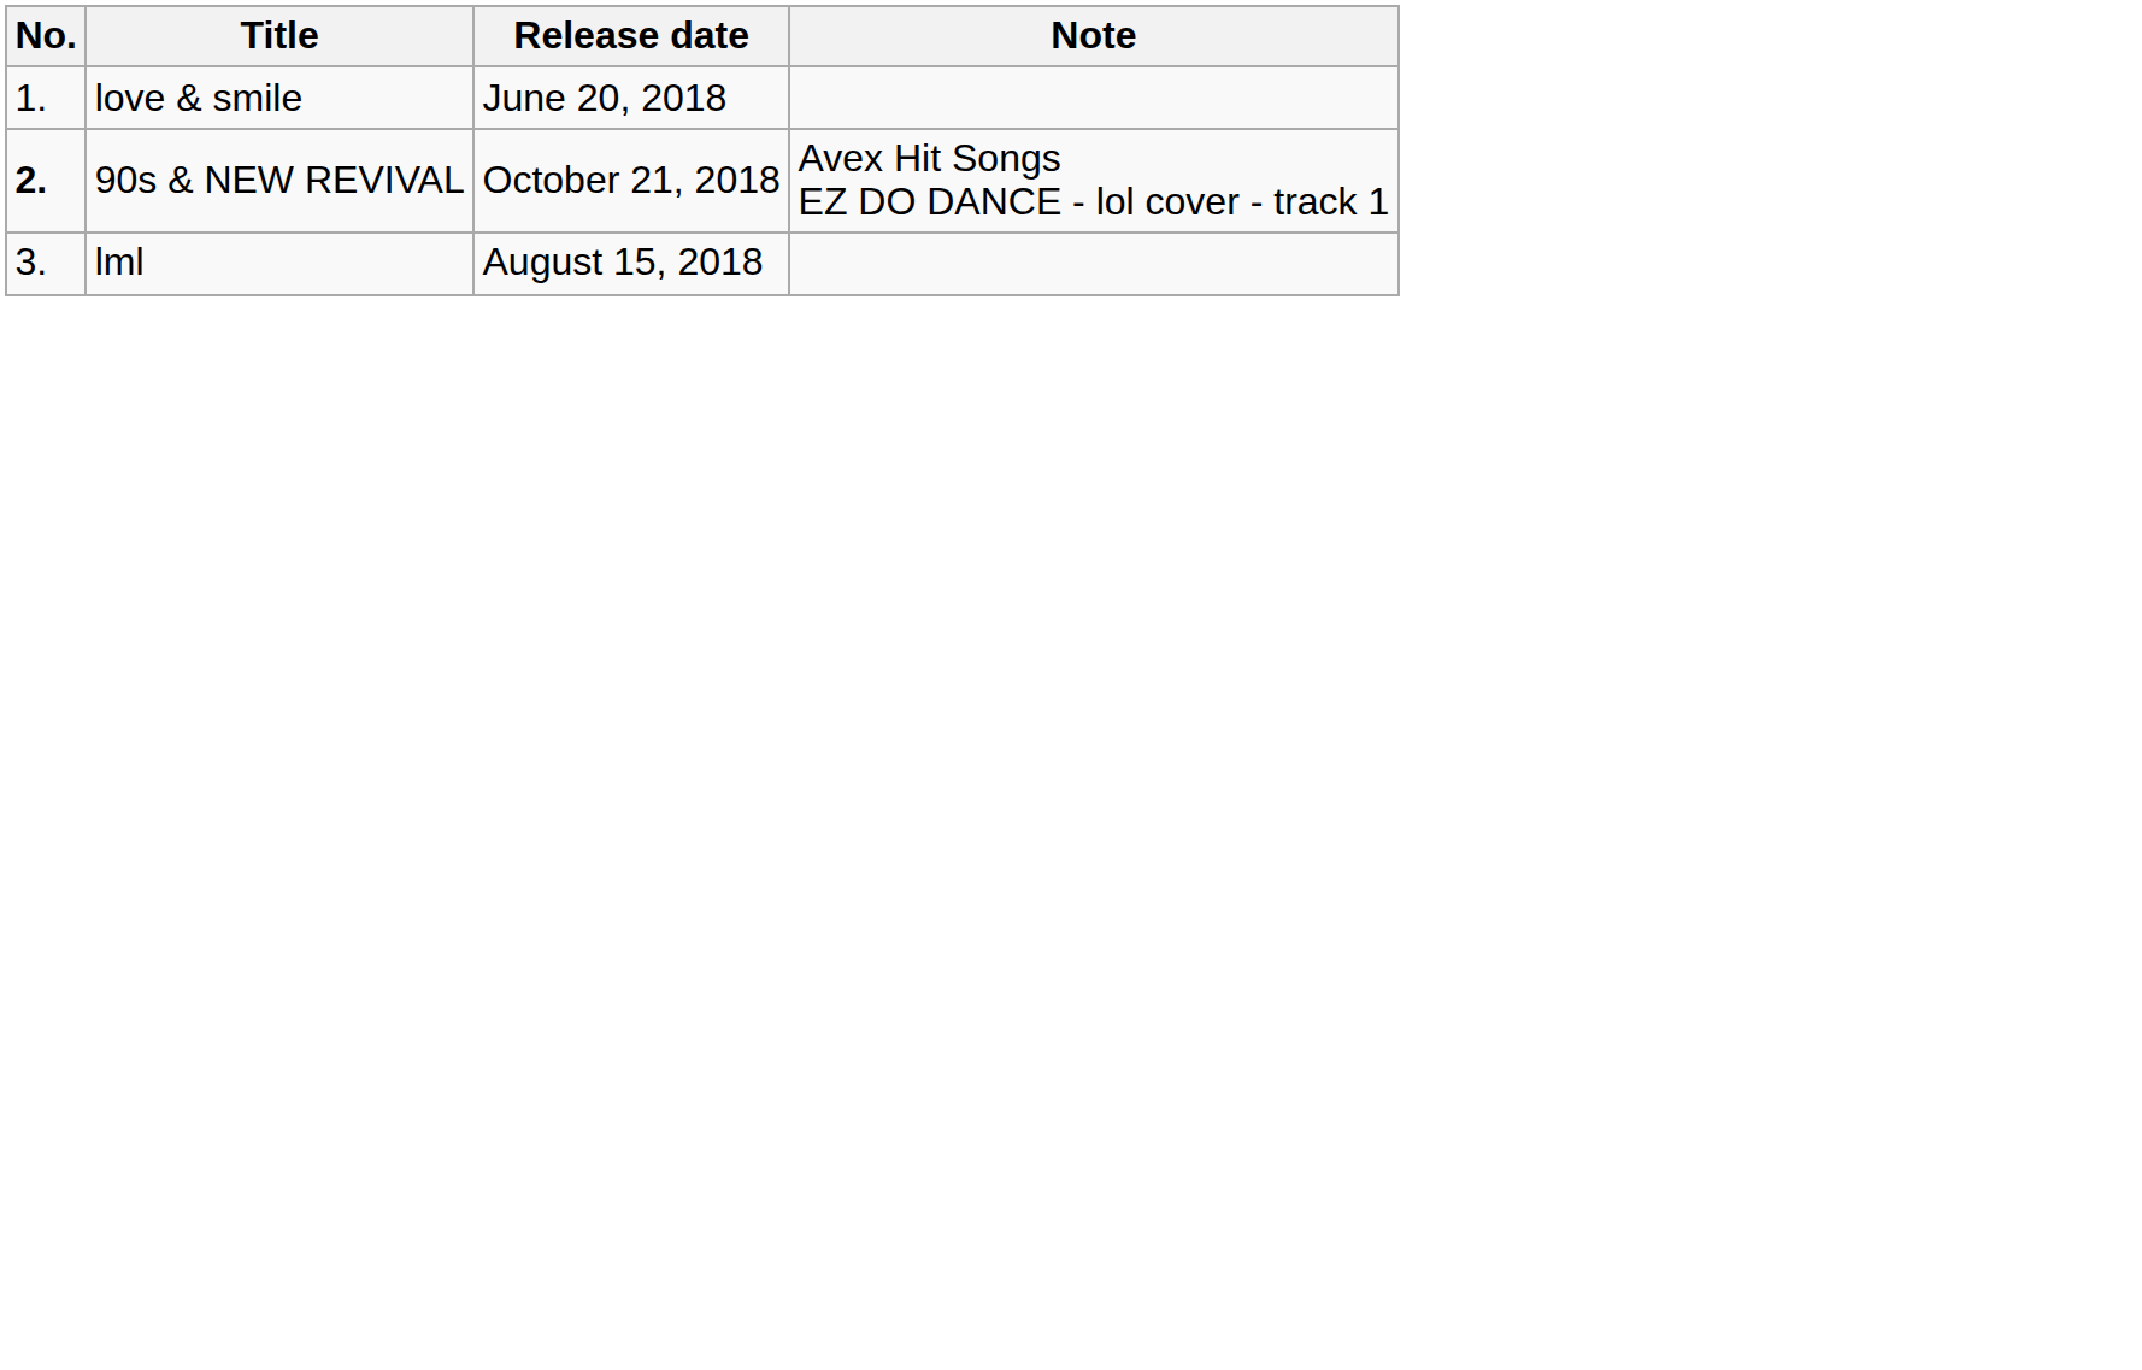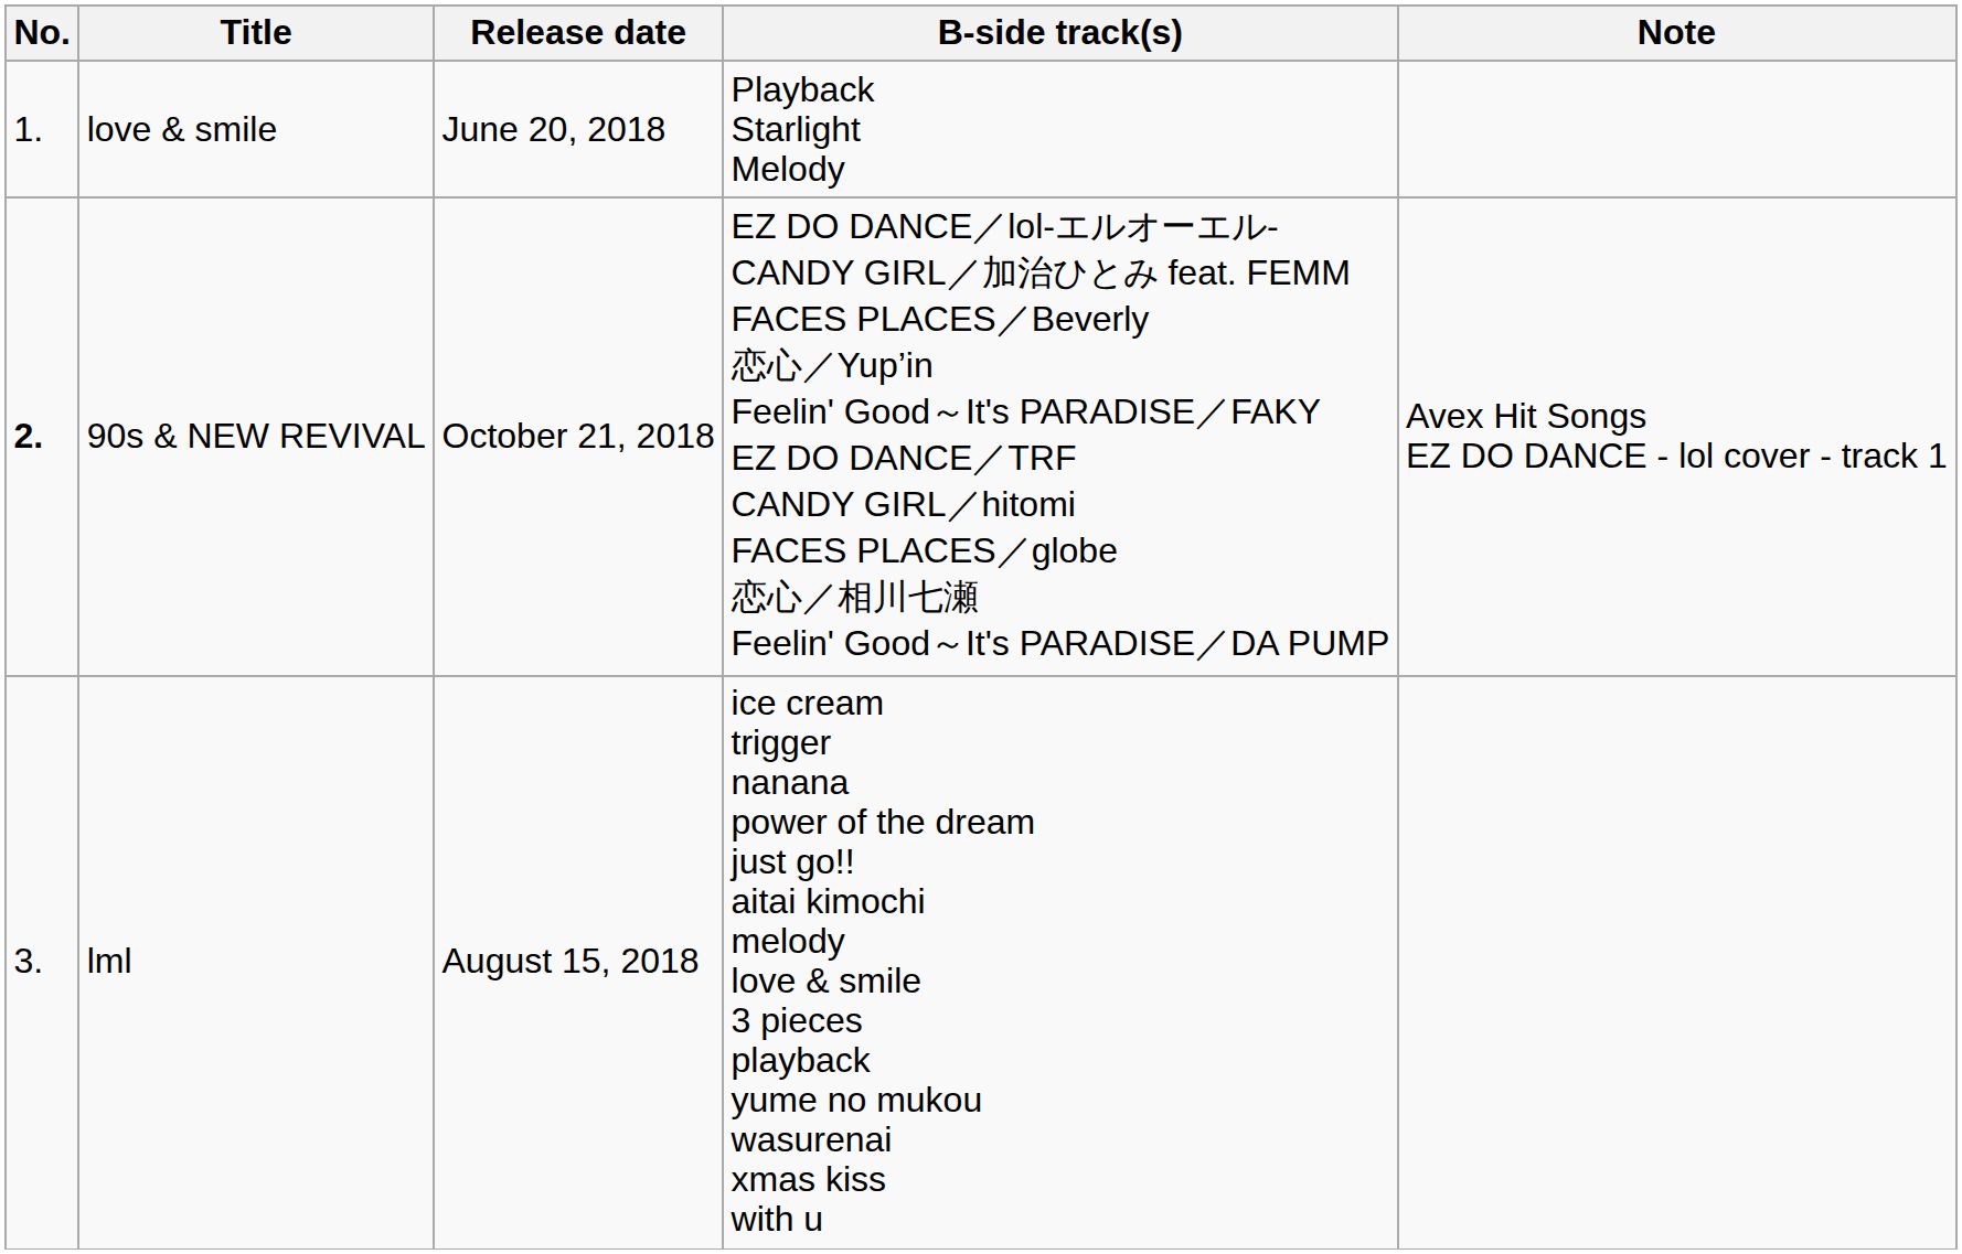+ column: B-side track(s) | Playback Starlight Melody | EZ DO DANCE／lol-エルオーエル- CANDY GIRL／加治ひとみ feat. FEMM FACES PLACES／Beverly 恋心／Yup’in Feelin' Good～It's PARADISE／FAKY EZ DO DANCE／TRF CANDY GIRL／hitomi FACES PLACES／globe 恋心／相川七瀬 Feelin' Good～It's PARADISE／DA PUMP | ice cream trigger nanana power of the dream just go!! aitai kimochi melody love & smile 3 pieces playback yume no mukou wasurenai xmas kiss with u
